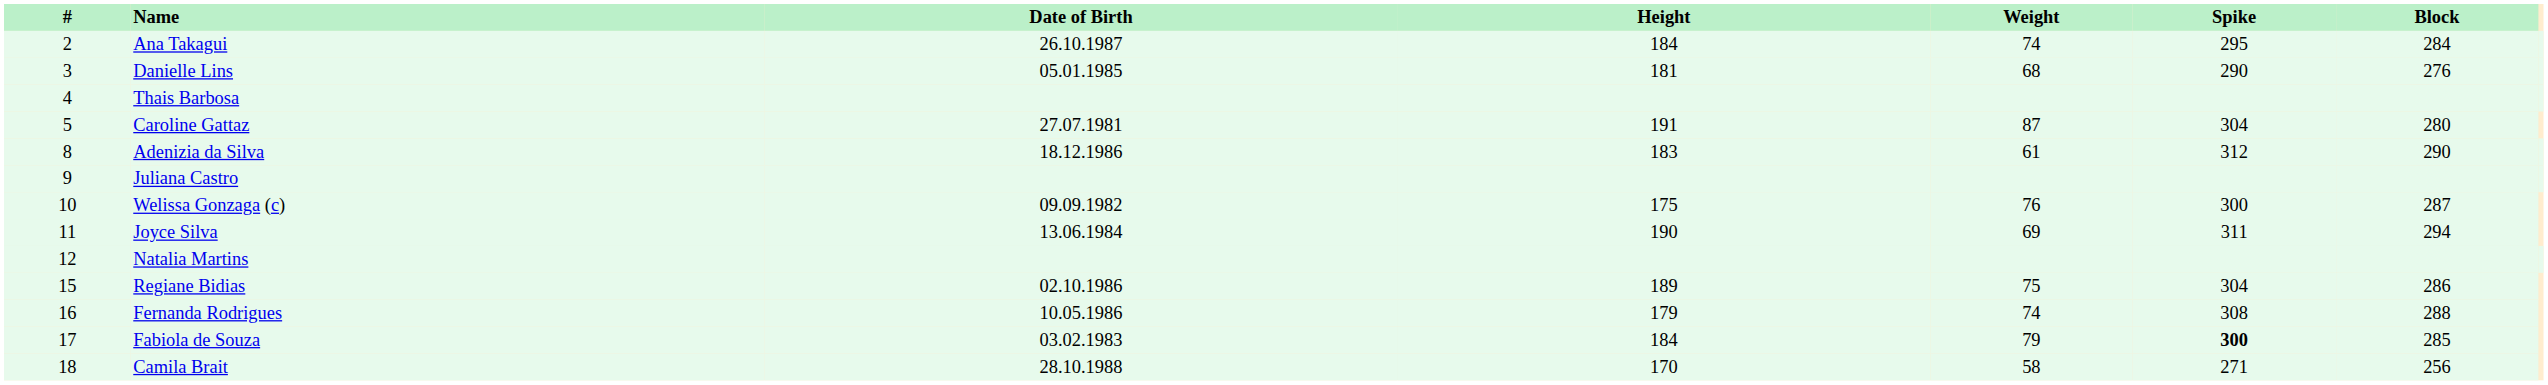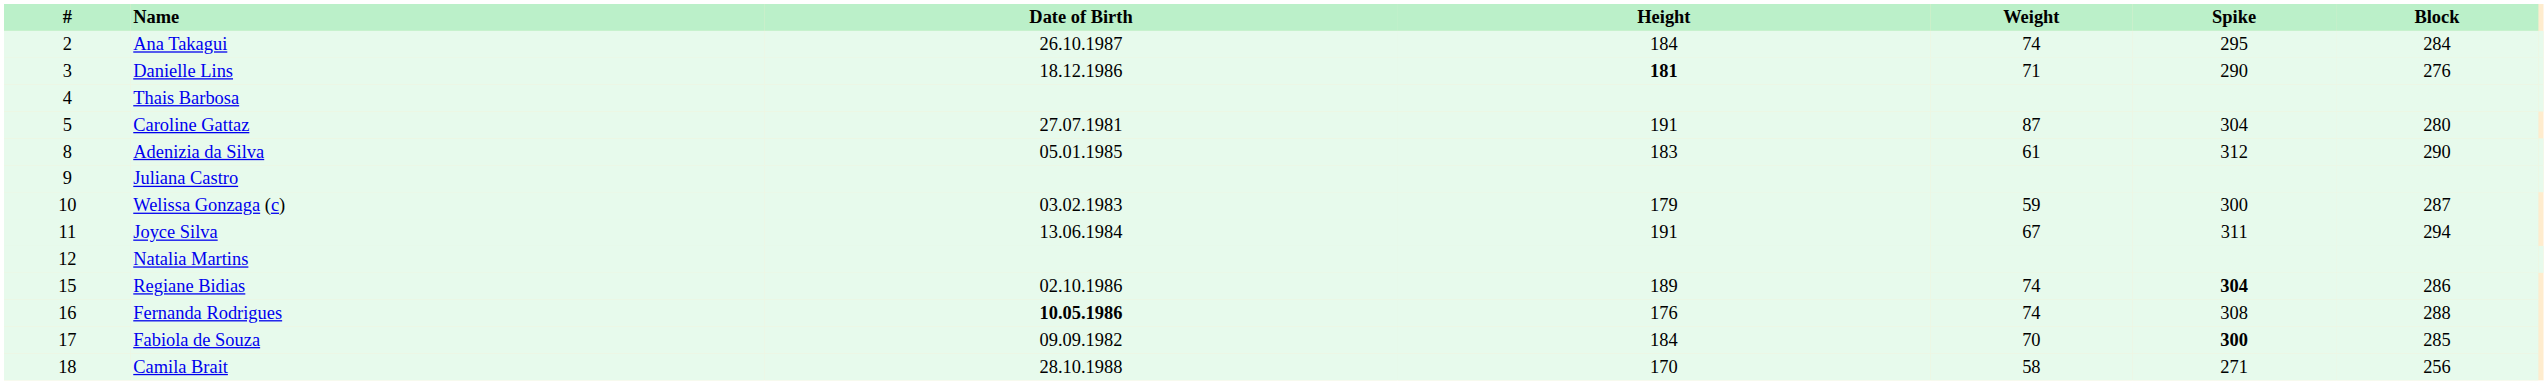Danielle Lins | Date of Birth: 05.01.1985 -> 18.12.1986
Danielle Lins | Height: normal -> bold
Danielle Lins | Weight: 68 -> 71
Adenizia da Silva | Date of Birth: 18.12.1986 -> 05.01.1985
Welissa Gonzaga (c) | Date of Birth: 09.09.1982 -> 03.02.1983
Welissa Gonzaga (c) | Height: 175 -> 179
Welissa Gonzaga (c) | Weight: 76 -> 59
Joyce Silva | Height: 190 -> 191
Joyce Silva | Weight: 69 -> 67
Regiane Bidias | Weight: 75 -> 74
Regiane Bidias | Spike: normal -> bold
Fernanda Rodrigues | Date of Birth: normal -> bold
Fernanda Rodrigues | Height: 179 -> 176
Fabiola de Souza | Date of Birth: 03.02.1983 -> 09.09.1982
Fabiola de Souza | Weight: 79 -> 70
